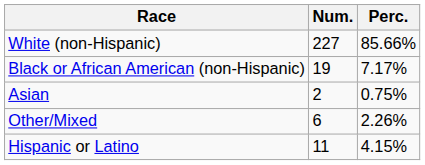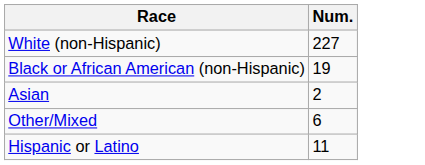- column: Perc. | 85.66% | 7.17% | 0.75% | 2.26% | 4.15%
